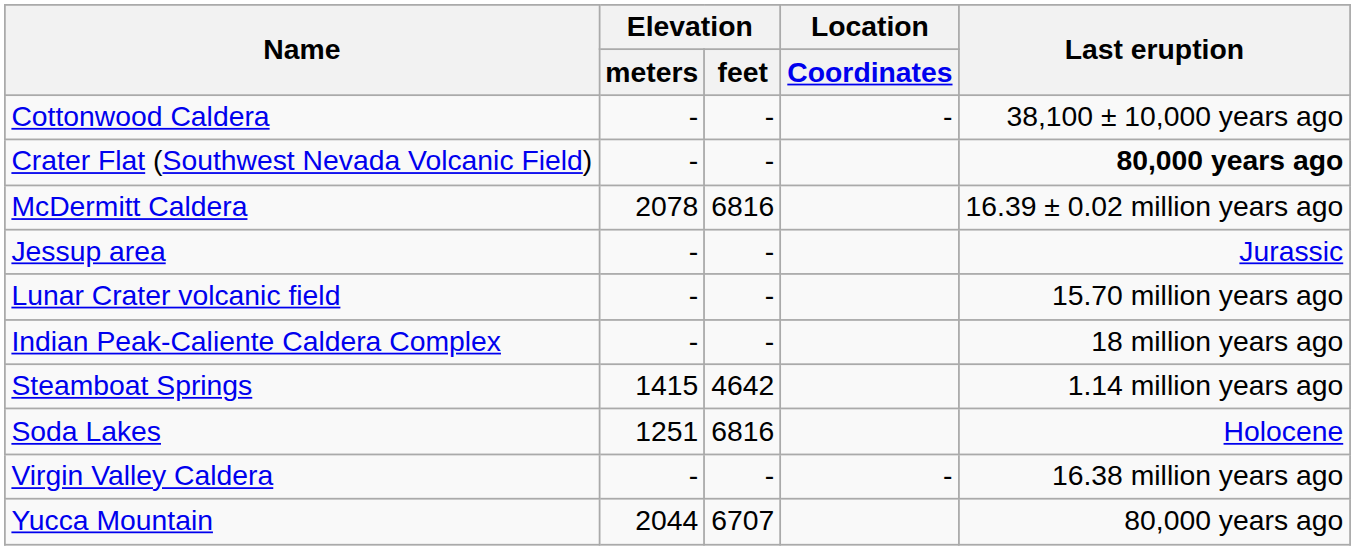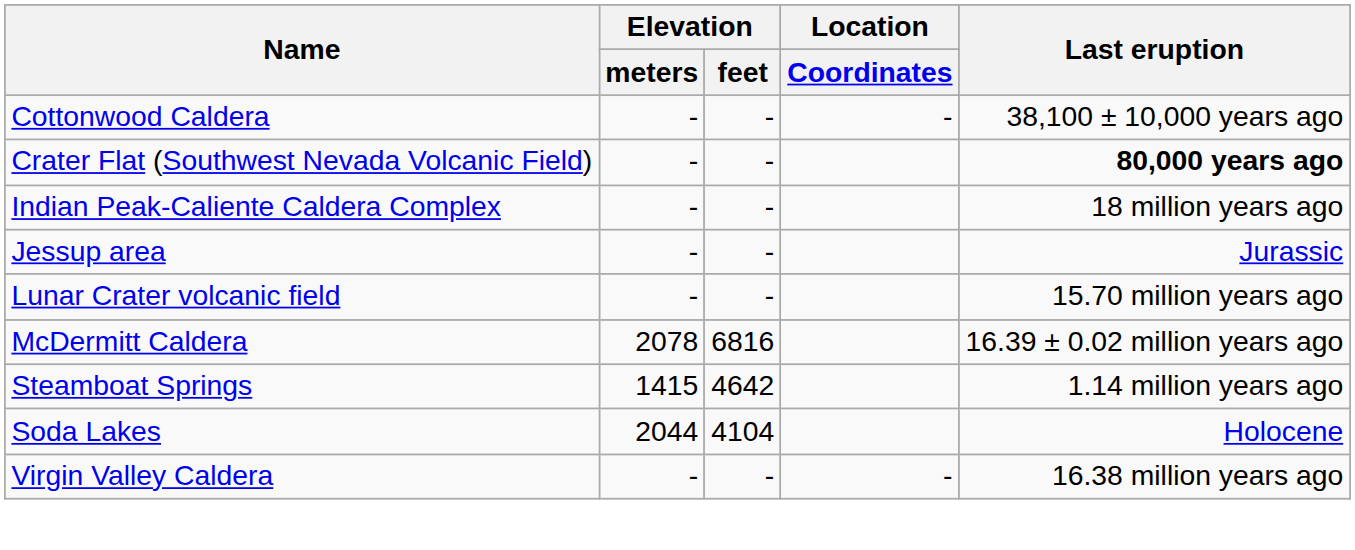rows swapped: Indian Peak-Caliente Caldera Complex <-> McDermitt Caldera
Soda Lakes | Elevation / meters: 1251 -> 2044
Soda Lakes | Elevation / feet: 6816 -> 4104
- row: Yucca Mountain | 2044 | 6707 | 80,000 years ago
